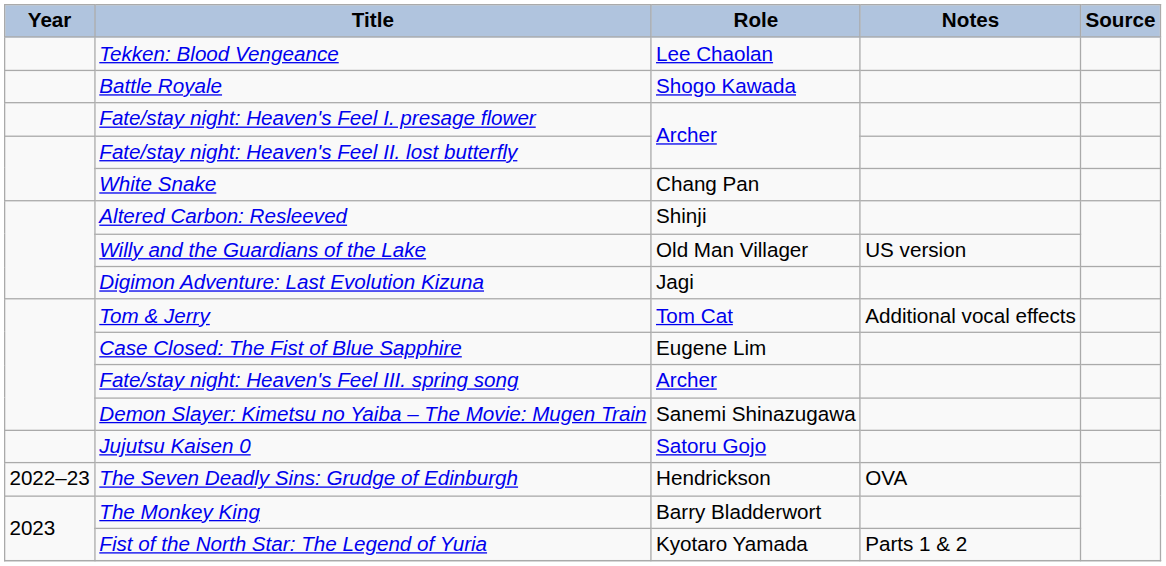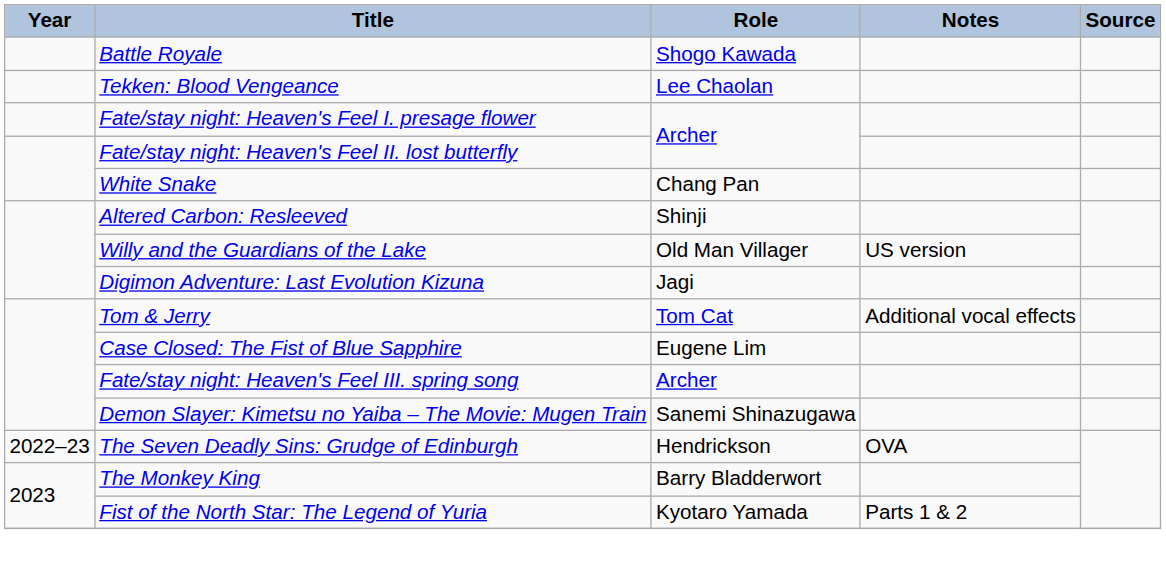rows swapped: Tekken: Blood Vengeance <-> Battle Royale
- row: Jujutsu Kaisen 0 | Satoru Gojo
